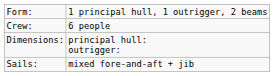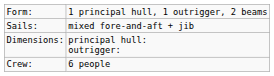rows swapped: Sails: <-> Crew:
